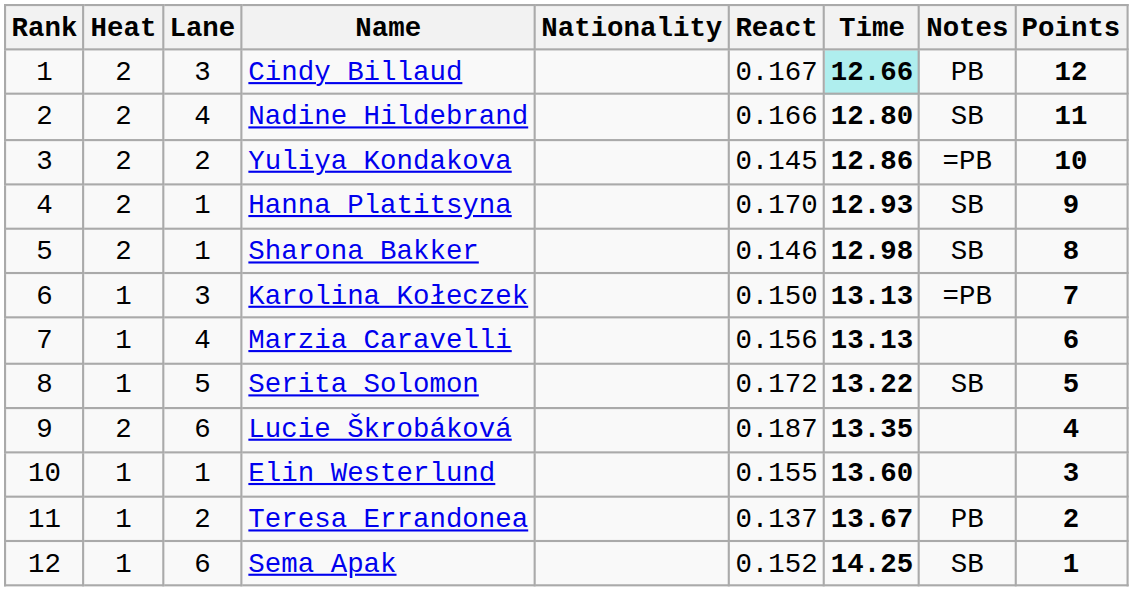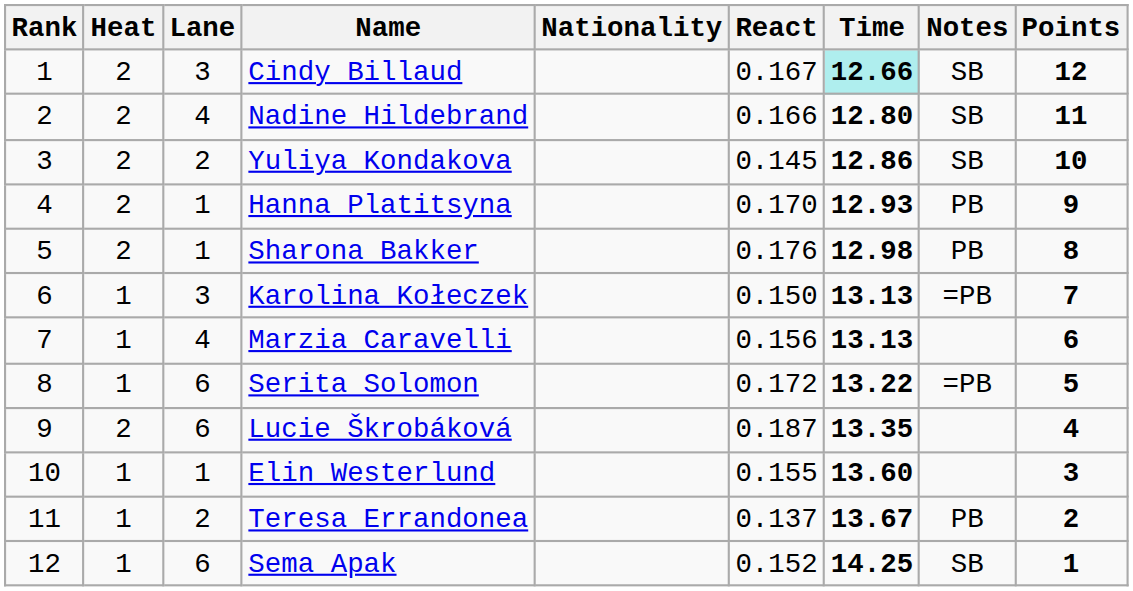Cindy Billaud | Notes: PB -> SB
Yuliya Kondakova | Notes: =PB -> SB
Hanna Platitsyna | Notes: SB -> PB
Sharona Bakker | React: 0.146 -> 0.176
Sharona Bakker | Notes: SB -> PB
Serita Solomon | Lane: 5 -> 6
Serita Solomon | Notes: SB -> =PB
